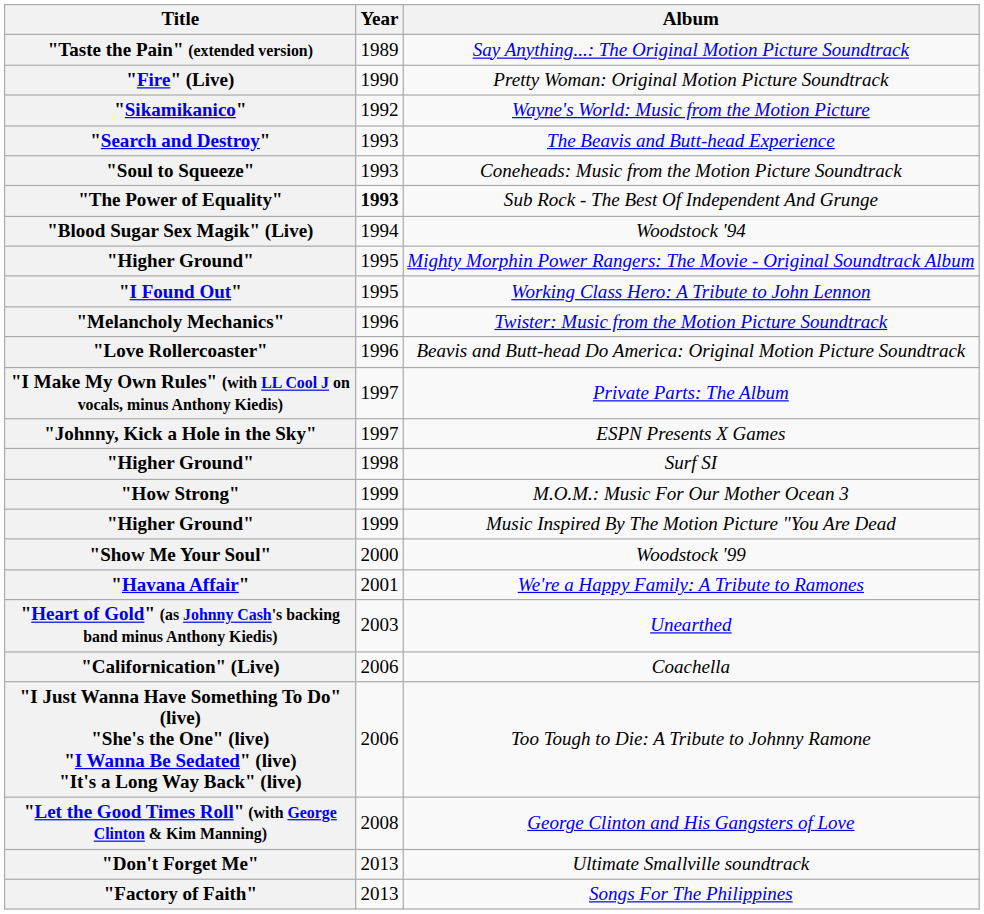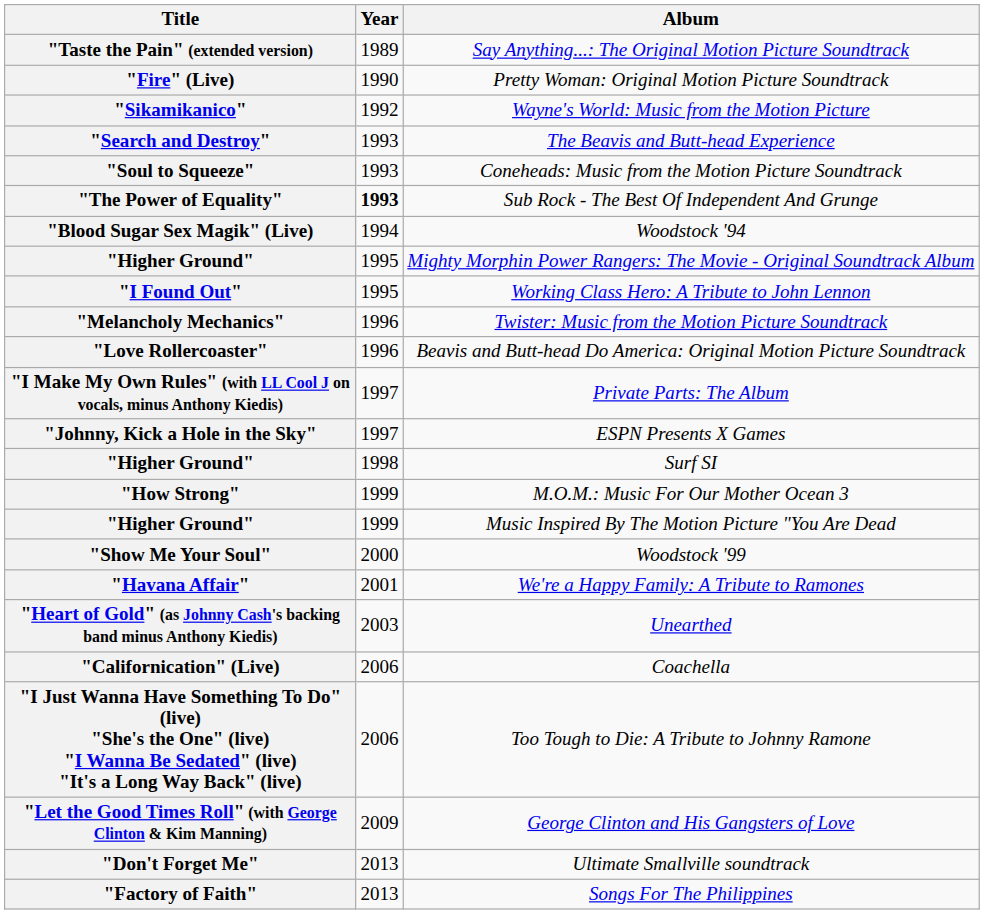George Clinton and His Gangsters of Love | Year: 2008 -> 2009
